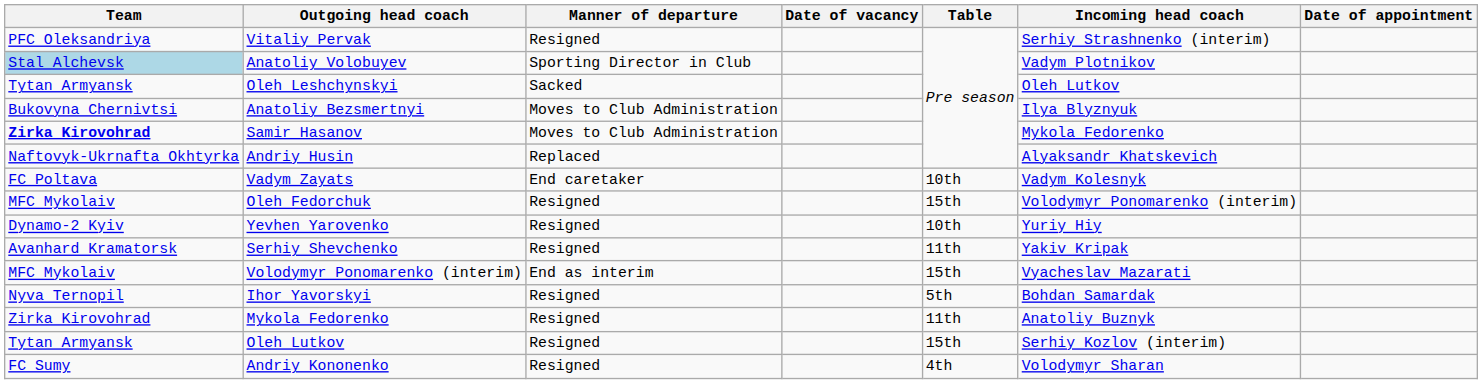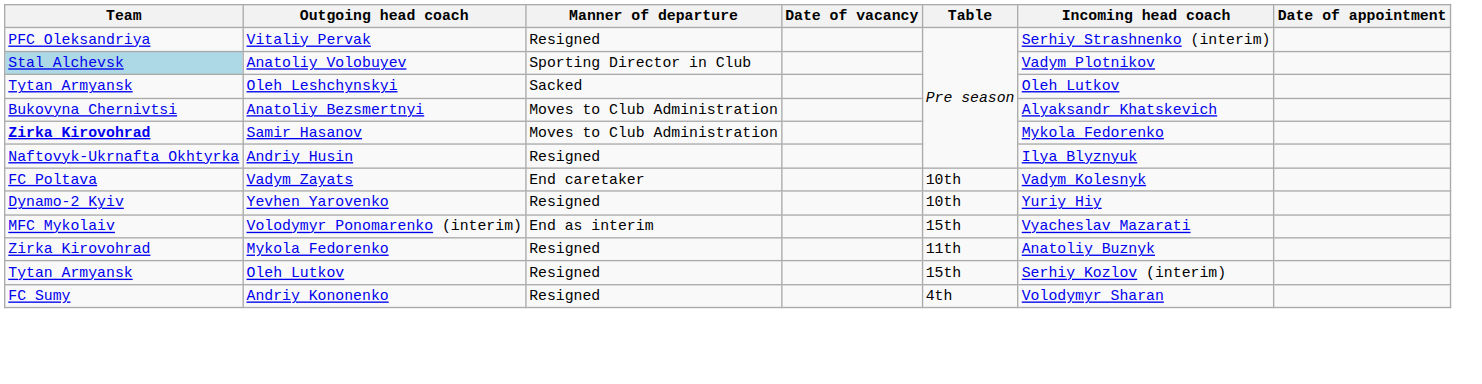Anatoliy Bezsmertnyi | Incoming head coach: Ilya Blyznyuk -> Alyaksandr Khatskevich
Andriy Husin | Manner of departure: Replaced -> Resigned
Andriy Husin | Incoming head coach: Alyaksandr Khatskevich -> Ilya Blyznyuk
- row: MFC Mykolaiv | Oleh Fedorchuk | Resigned | 15th | Volodymyr Ponomarenko (interim)
- row: Avanhard Kramatorsk | Serhiy Shevchenko | Resigned | 11th | Yakiv Kripak
- row: Nyva Ternopil | Ihor Yavorskyi | Resigned | 5th | Bohdan Samardak
